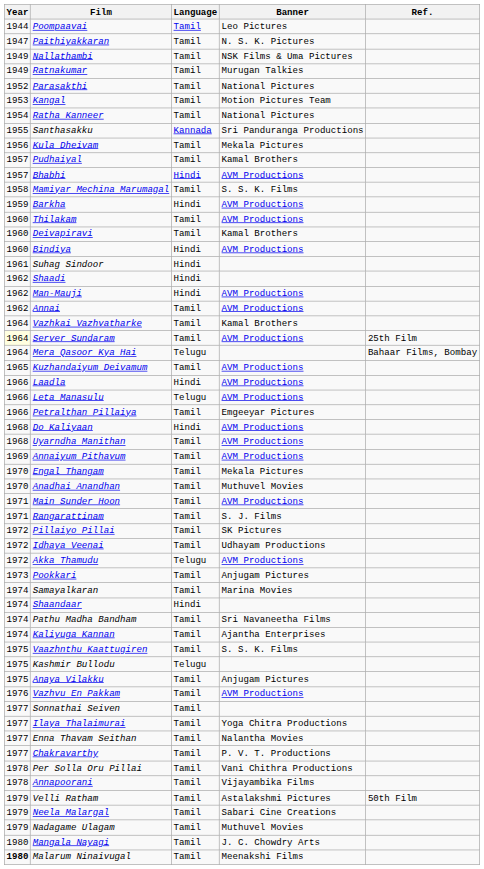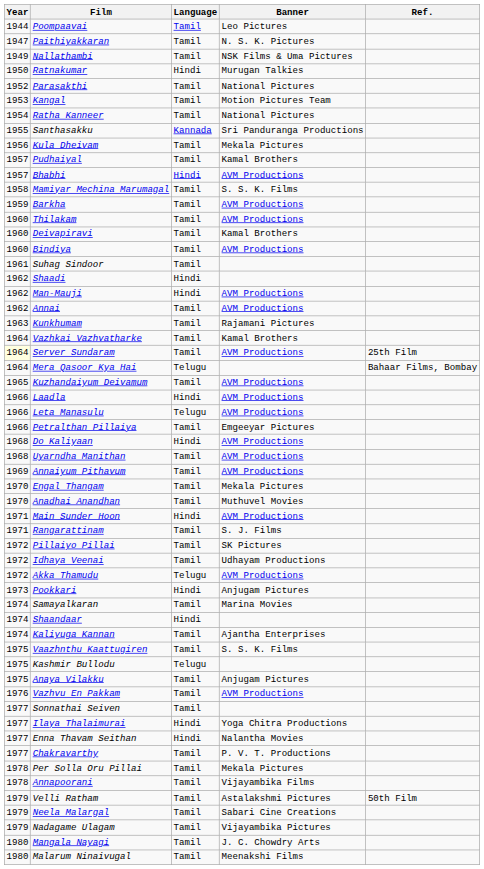Ratnakumar | Year: 1949 -> 1950
Ratnakumar | Language: Tamil -> Hindi
Barkha | Language: Hindi -> Tamil
Bindiya | Language: Hindi -> Tamil
Suhag Sindoor | Language: Hindi -> Tamil
+ row: 1963 | Kunkhumam | Tamil | Rajamani Pictures
Main Sunder Hoon | Language: Tamil -> Hindi
Pookkari | Language: Tamil -> Hindi
- row: 1974 | Pathu Madha Bandham | Tamil | Sri Navaneetha Films
Ilaya Thalaimurai | Language: Tamil -> Hindi
Enna Thavam Seithan | Language: Tamil -> Hindi
Per Solla Oru Pillai | Banner: Vani Chithra Productions -> Mekala Pictures
Nadagame Ulagam | Banner: Muthuvel Movies -> Vijayambika Pictures
Malarum Ninaivugal | Year: bold -> normal
